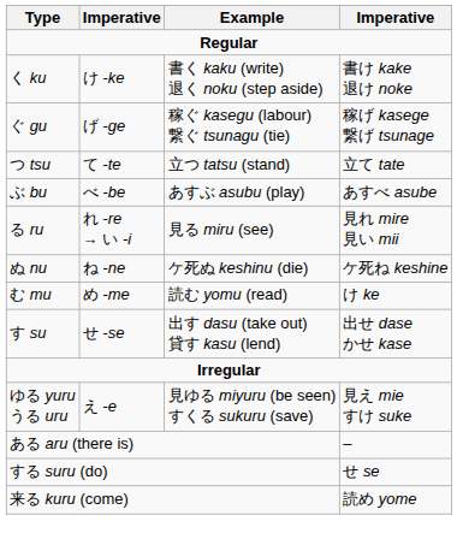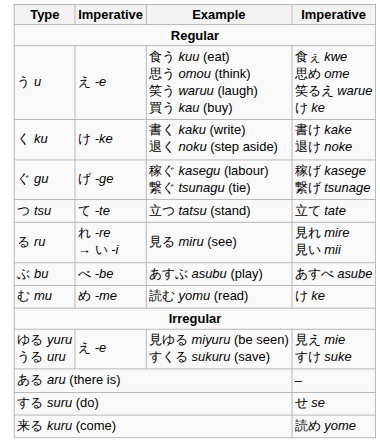+ row: う u | え -e | 食う kuu (eat) 思う omou (think) 笑う waruu (laugh) 買う kau (buy) | 食ぇ kwe 思め ome 笑るえ warue け ke
rows swapped: る ru <-> ぶ bu
- row: ぬ nu | ね -ne | ケ死ぬ keshinu (die) | ケ死ね keshine
- row: す su | せ -se | 出す dasu (take out) 貸す kasu (lend) | 出せ dase かせ kase
